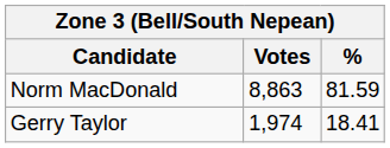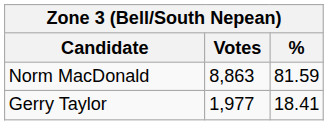Gerry Taylor | Votes: 1,974 -> 1,977
